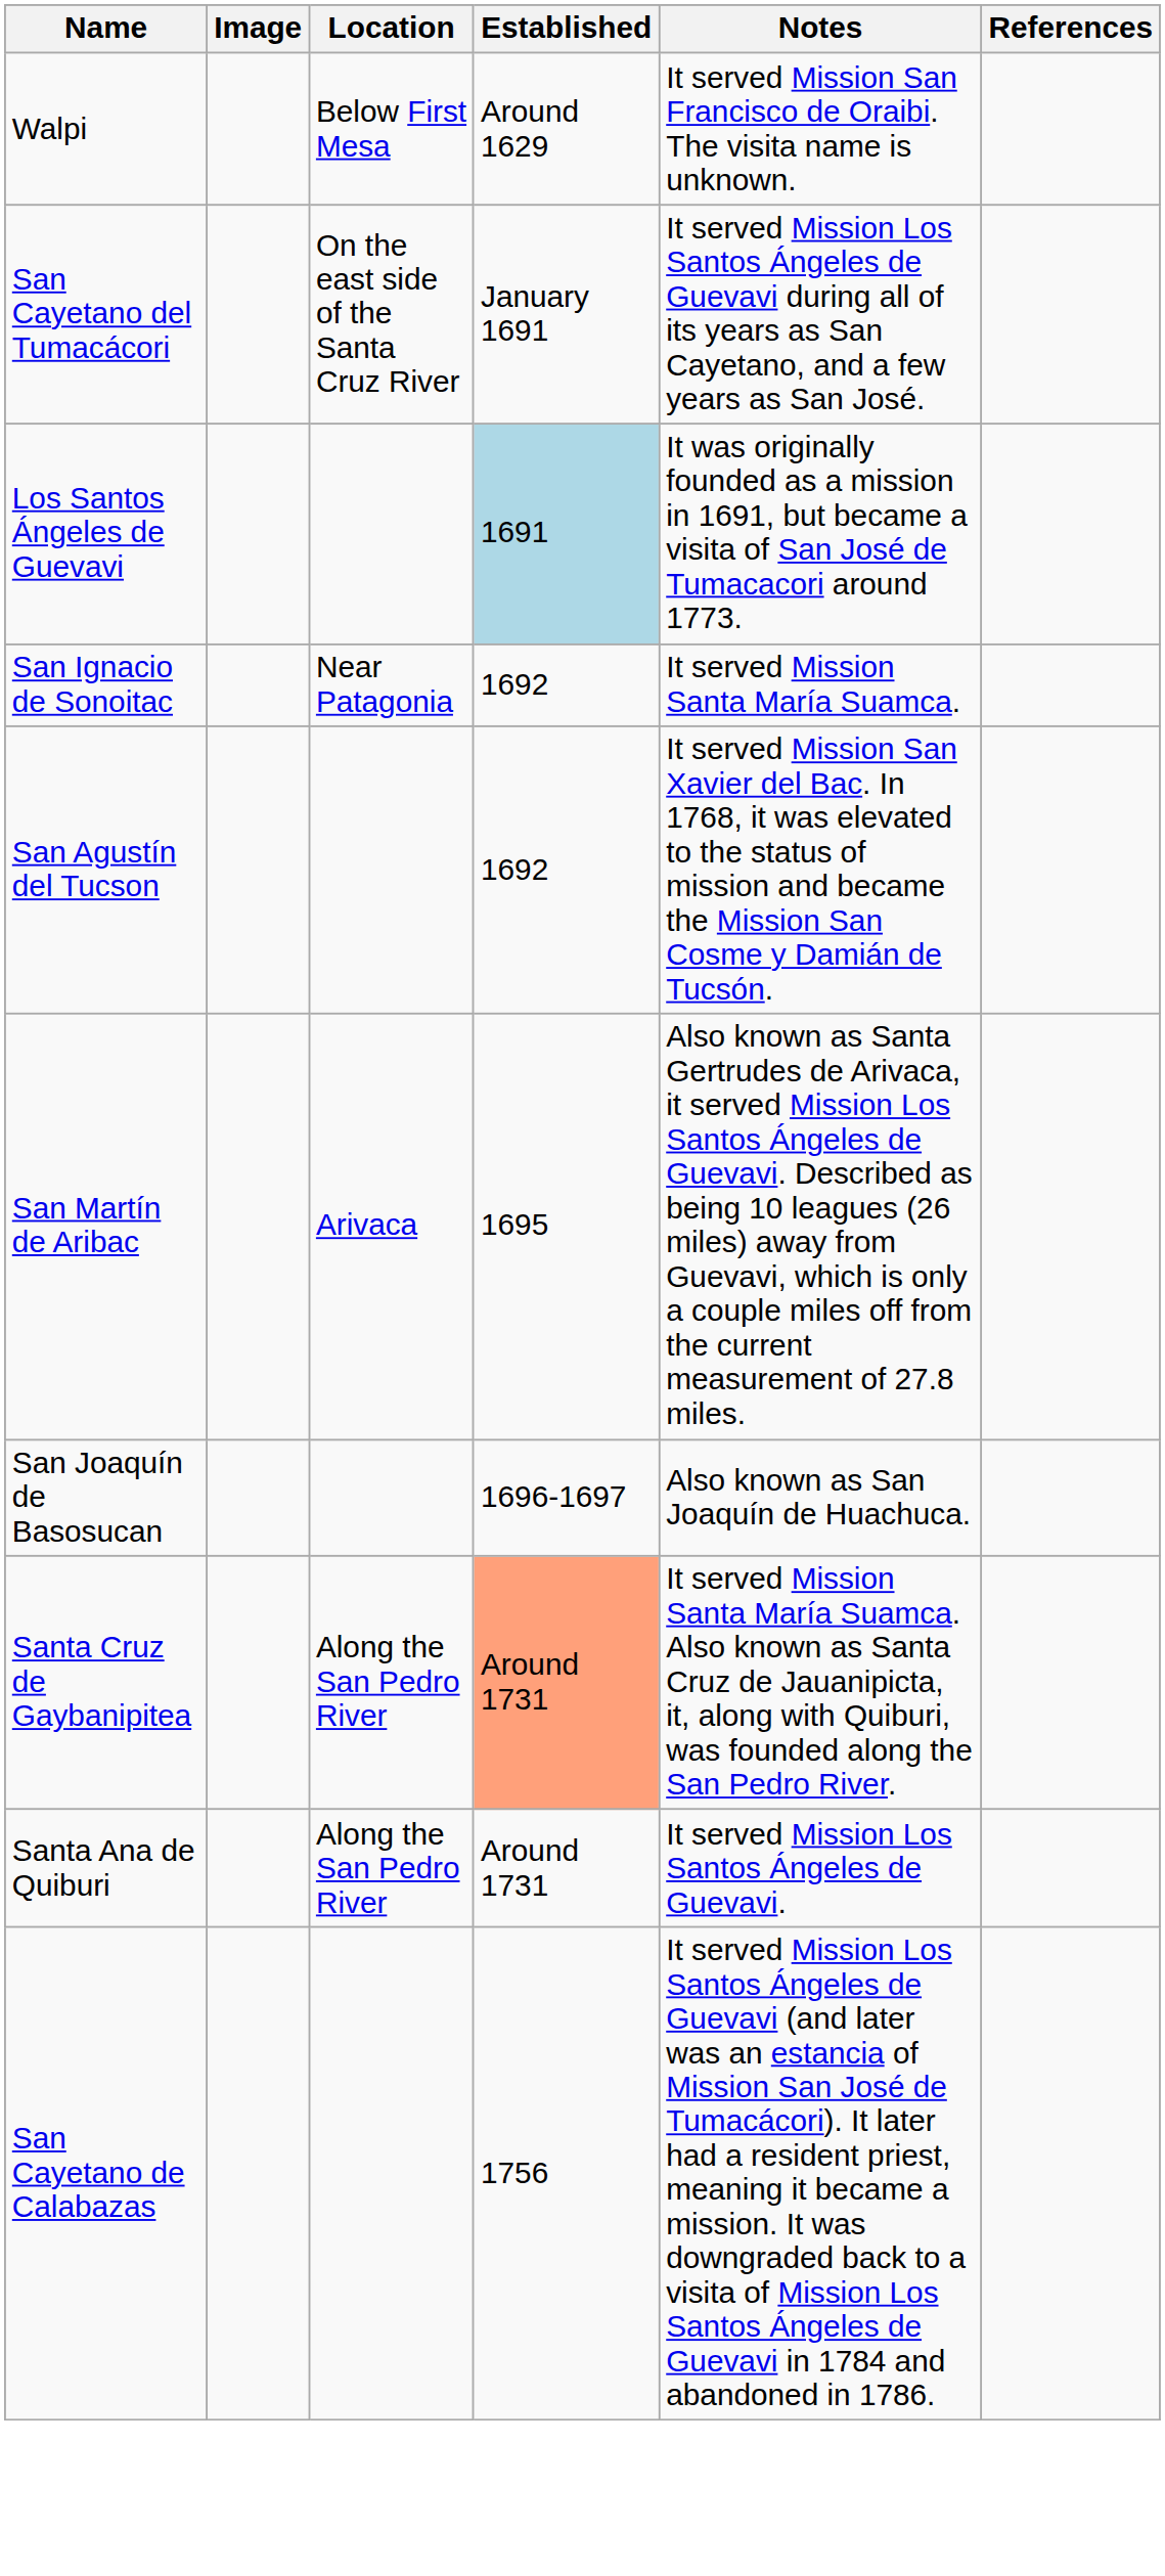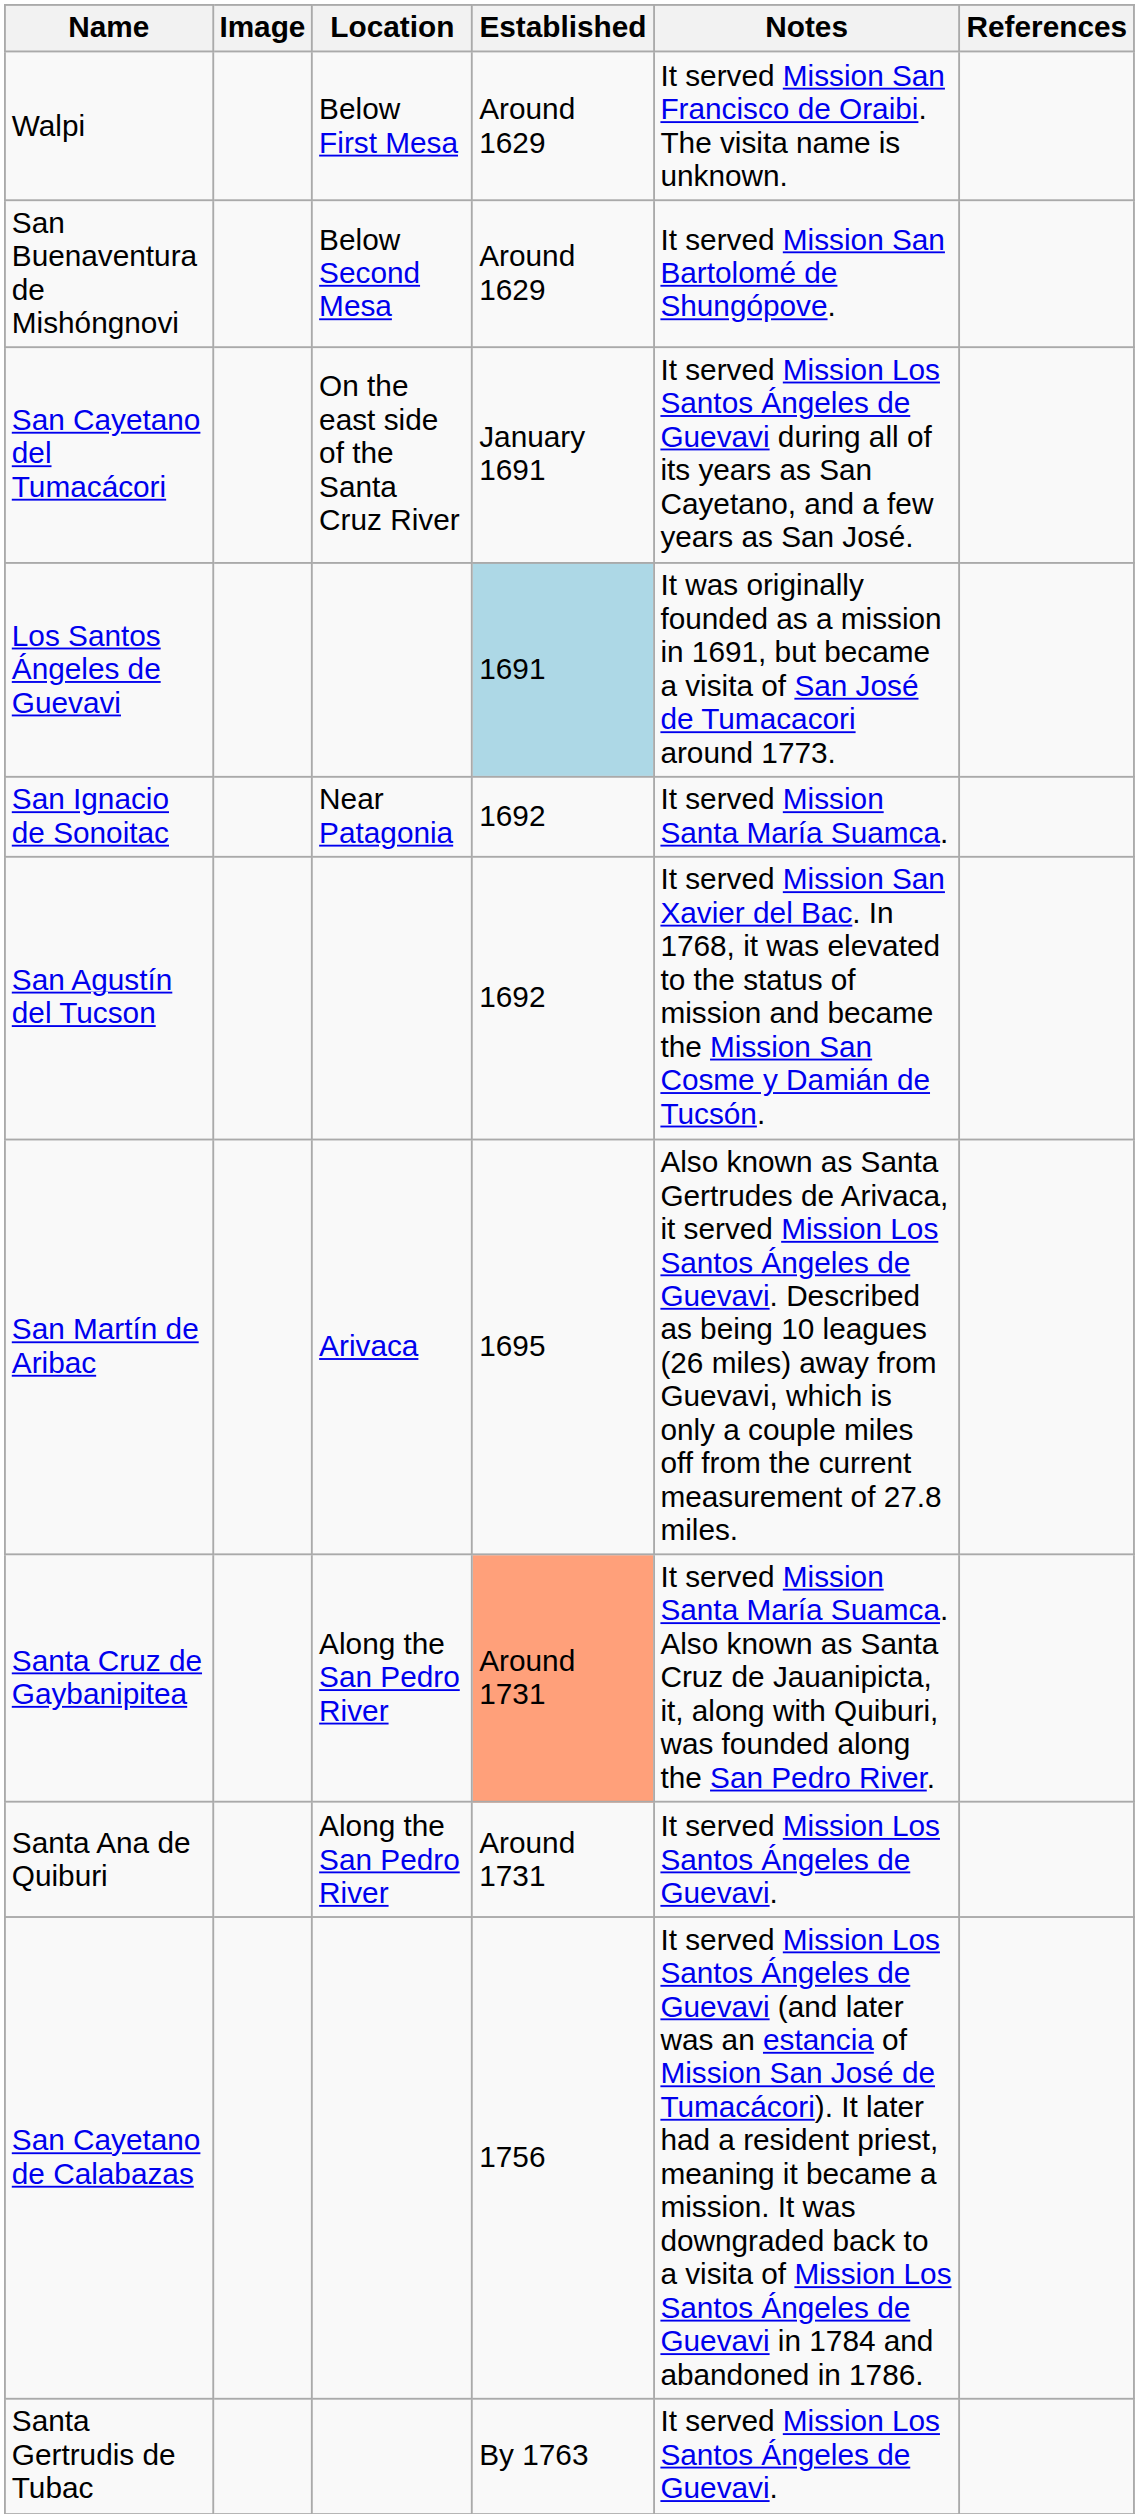+ row: San Buenaventura de Mishóngnovi | Below Second Mesa | Around 1629 | It served Mission San Bartolomé de Shungópove.
- row: San Joaquín de Basosucan | 1696-1697 | Also known as San Joaquín de Huachuca.
+ row: Santa Gertrudis de Tubac | By 1763 | It served Mission Los Santos Ángeles de Guevavi.
